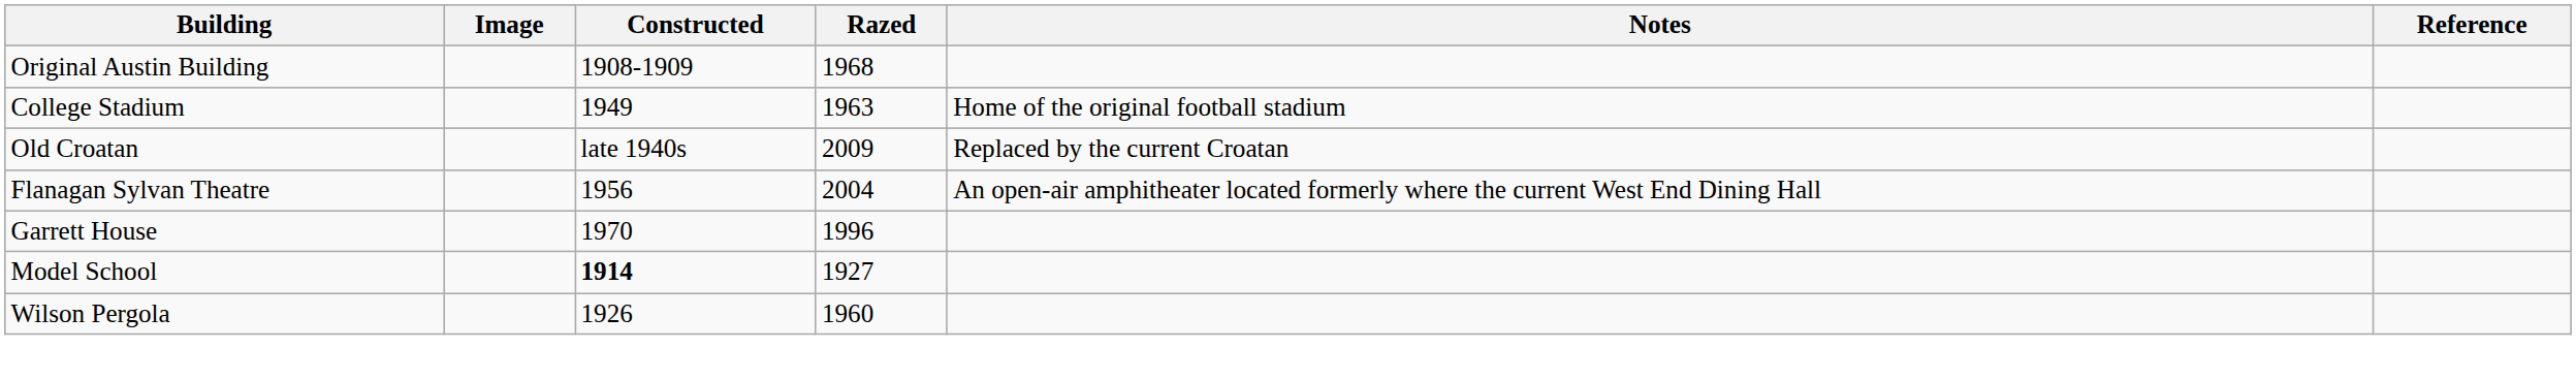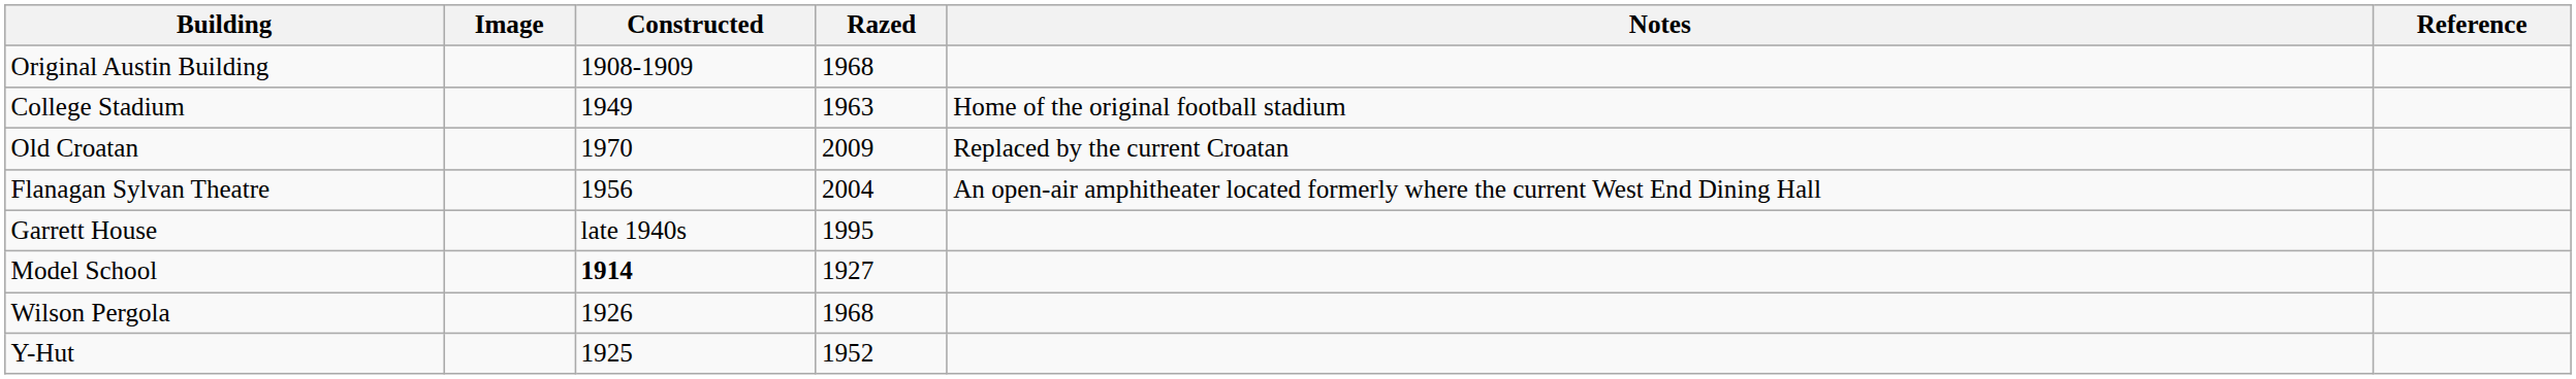Old Croatan | Constructed: late 1940s -> 1970
Garrett House | Constructed: 1970 -> late 1940s
Garrett House | Razed: 1996 -> 1995
Wilson Pergola | Razed: 1960 -> 1968
+ row: Y-Hut | 1925 | 1952
